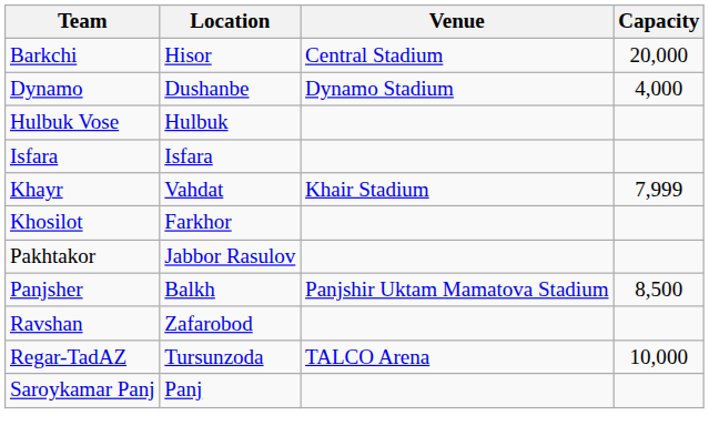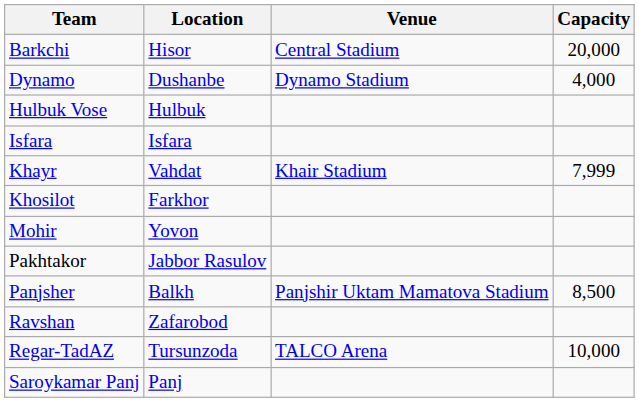+ row: Mohir | Yovon
